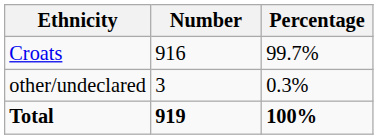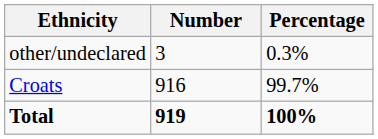rows swapped: Croats <-> other/undeclared
